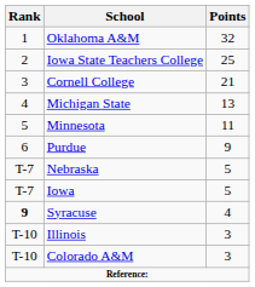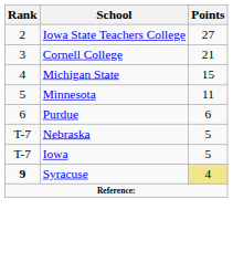- row: 1 | Oklahoma A&M | 32
Iowa State Teachers College | Points: 25 -> 27
Michigan State | Points: 13 -> 15
Purdue | Points: 9 -> 6
Syracuse | Points: no background -> khaki background
- row: T-10 | Illinois | 3
- row: T-10 | Colorado A&M | 3
